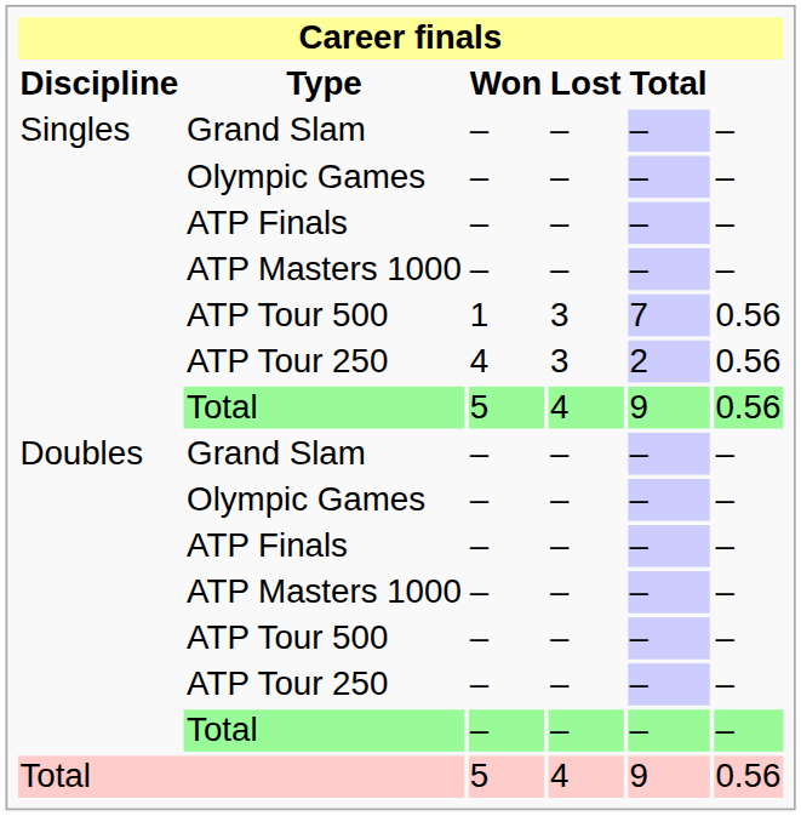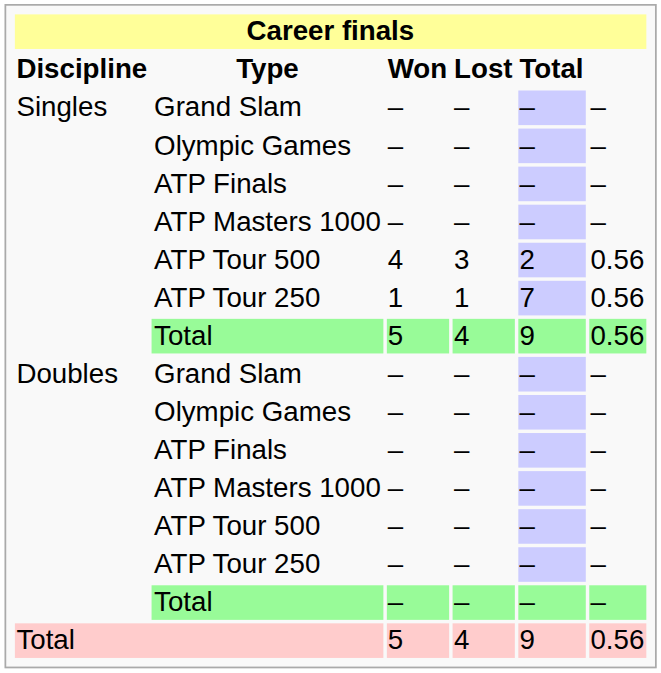Singles / ATP Tour 500 | Won: 1 -> 4
Singles / ATP Tour 500 | Total: 7 -> 2
Singles / ATP Tour 250 | Won: 4 -> 1
Singles / ATP Tour 250 | Lost: 3 -> 1
Singles / ATP Tour 250 | Total: 2 -> 7
